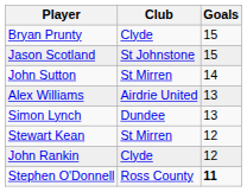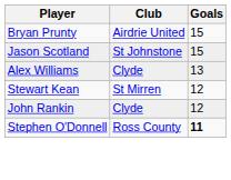Bryan Prunty | Club: Clyde -> Airdrie United
- row: John Sutton | St Mirren | 14
Alex Williams | Club: Airdrie United -> Clyde
- row: Simon Lynch | Dundee | 13
